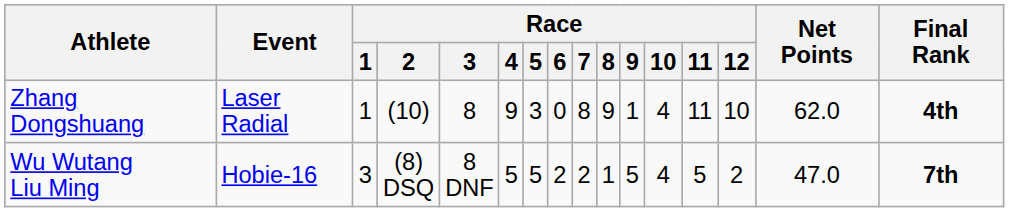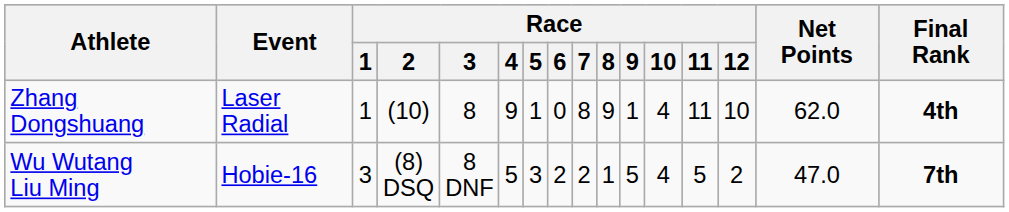Zhang Dongshuang | Race / 5: 3 -> 1
Wu Wutang Liu Ming | Race / 5: 5 -> 3
